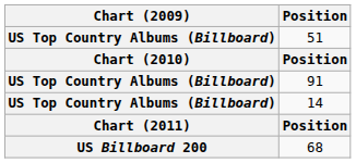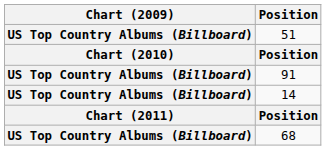68 | Chart (2009): US Billboard 200 -> US Top Country Albums (Billboard)
